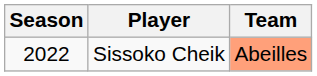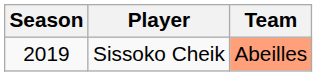Sissoko Cheik | Season: 2022 -> 2019
